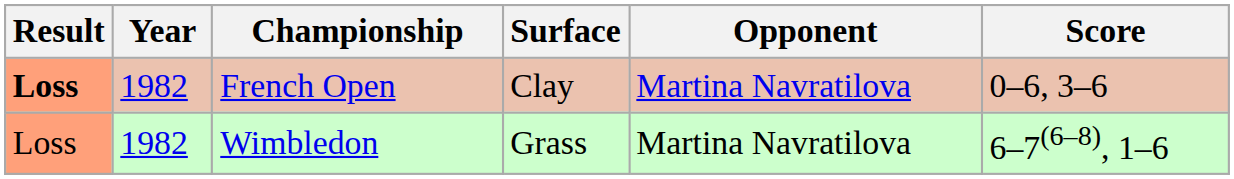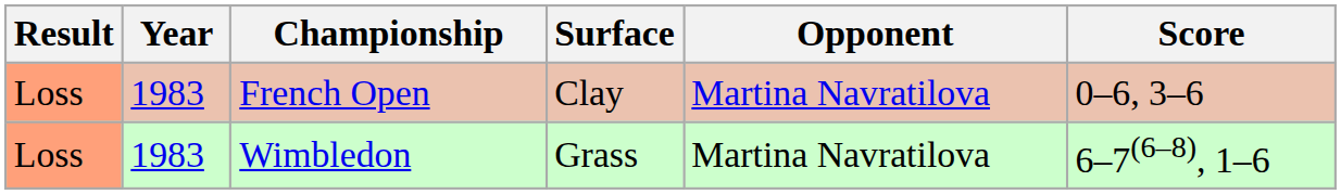French Open | Result: bold -> normal
French Open | Year: 1982 -> 1983
Wimbledon | Year: 1982 -> 1983
